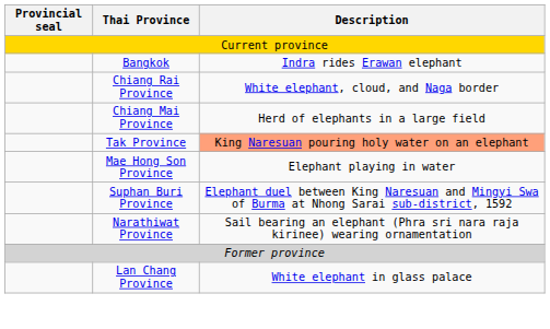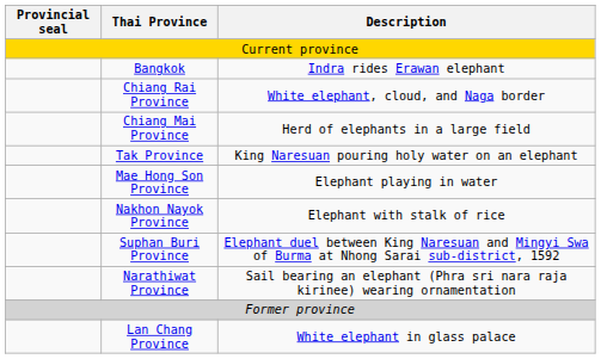Tak Province | Description: lightsalmon background -> no background
+ row: Nakhon Nayok Province | Elephant with stalk of rice
